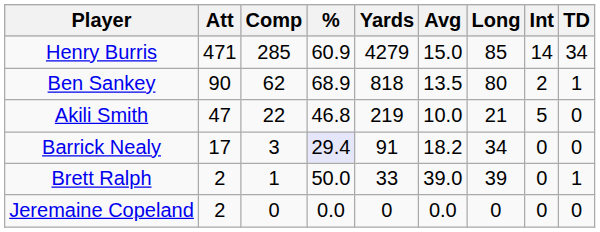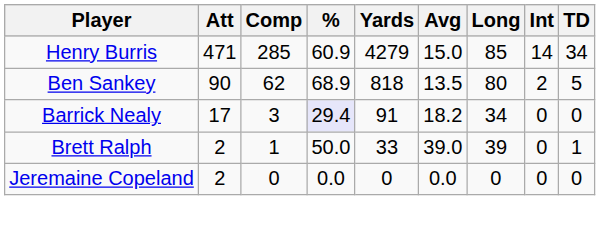Ben Sankey | TD: 1 -> 5
- row: Akili Smith | 47 | 22 | 46.8 | 219 | 10.0 | 21 | 5 | 0
